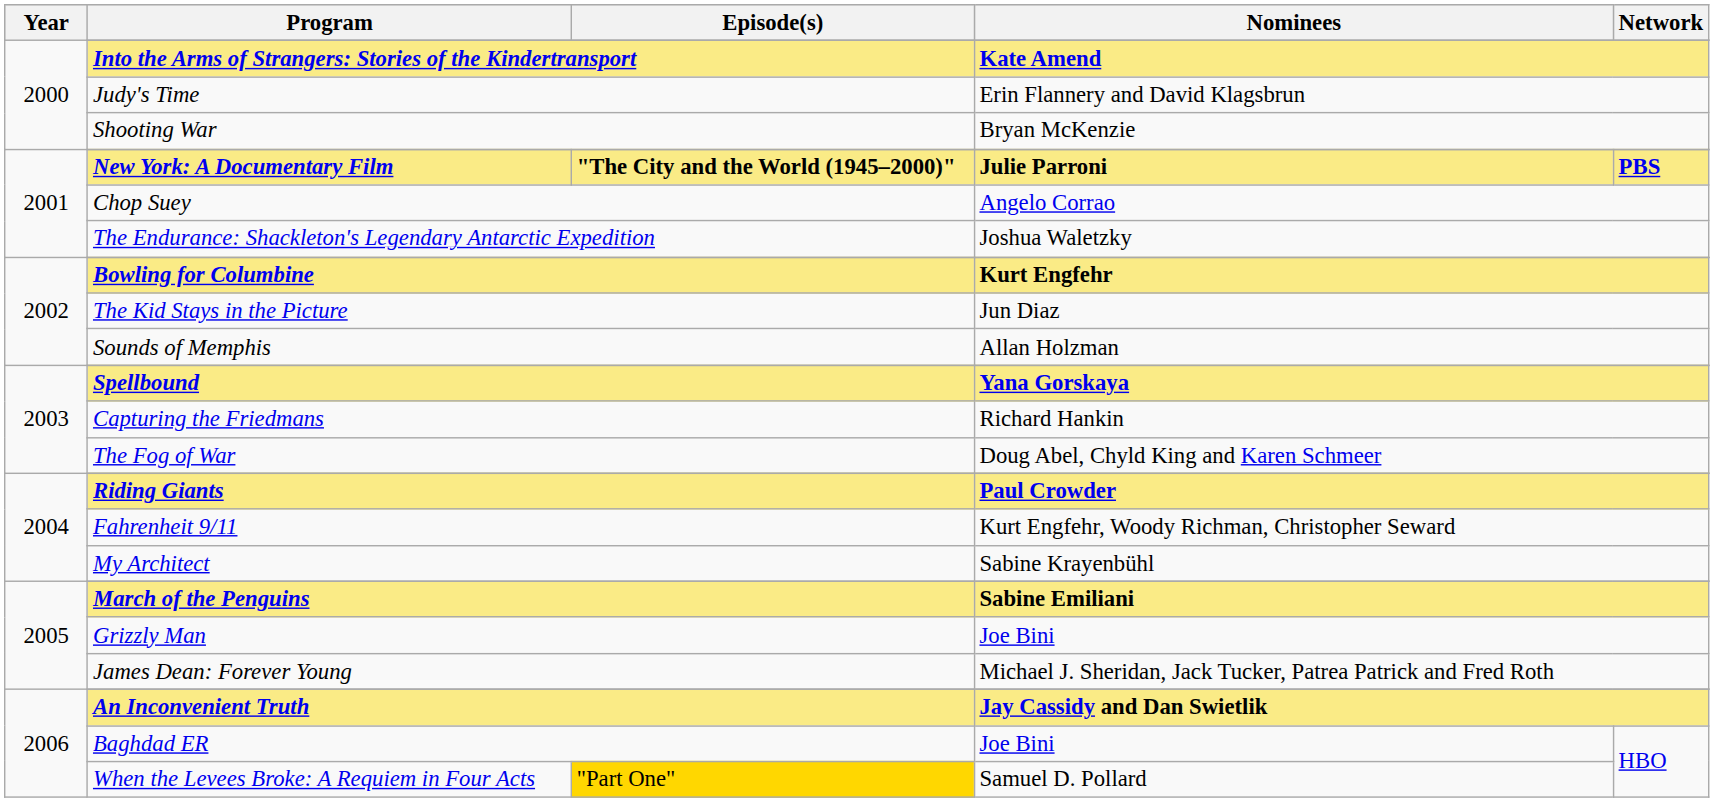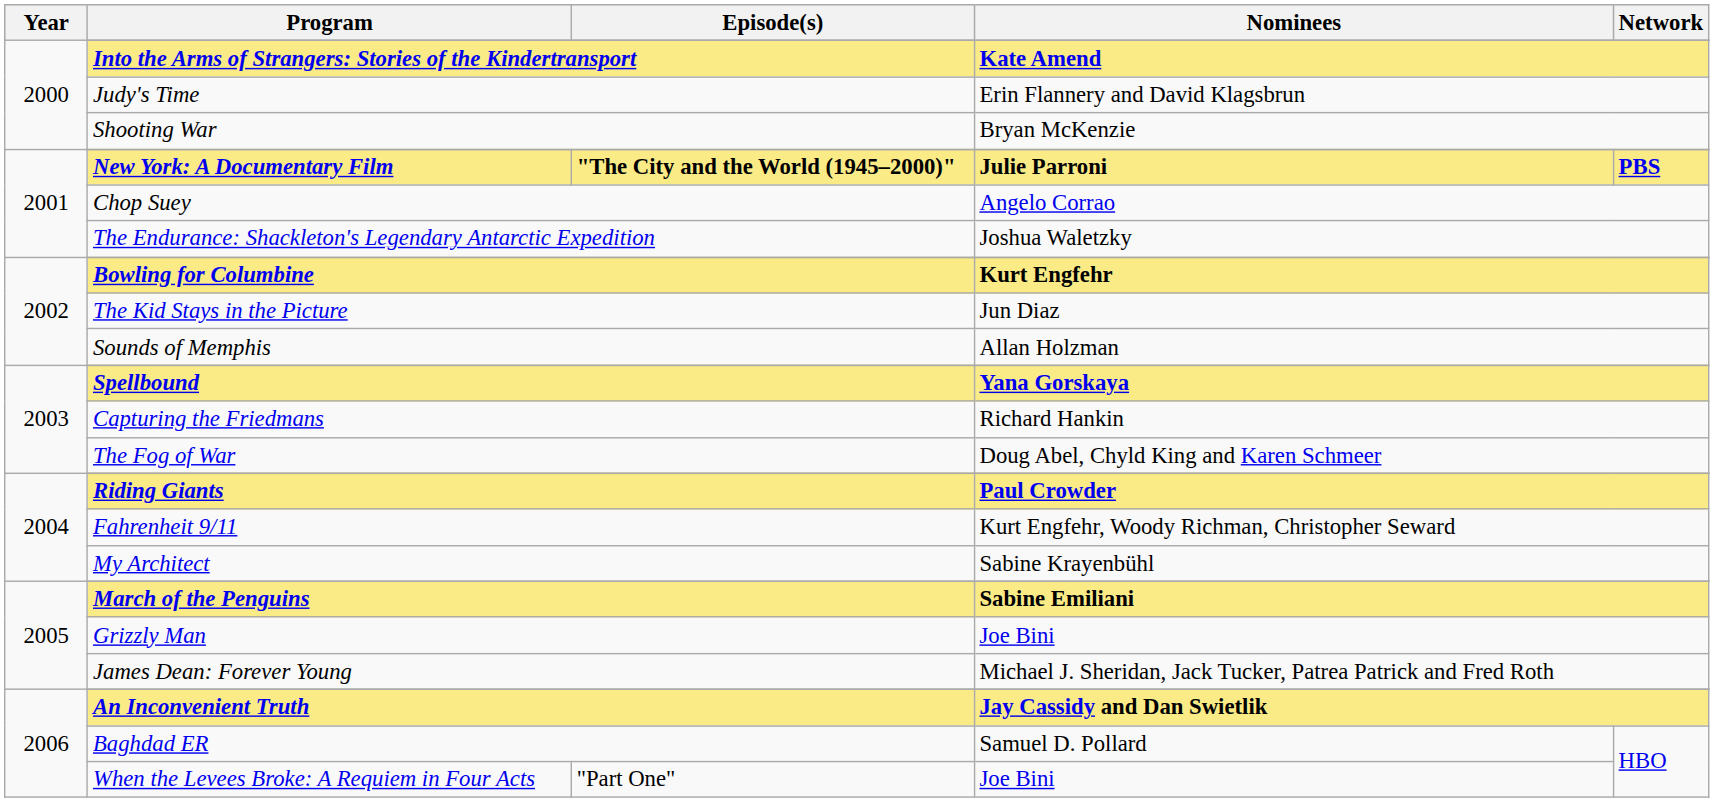Baghdad ER | Nominees: Joe Bini -> Samuel D. Pollard
When the Levees Broke: A Requiem in Four Acts | Episode(s): gold background -> no background
When the Levees Broke: A Requiem in Four Acts | Nominees: Samuel D. Pollard -> Joe Bini
